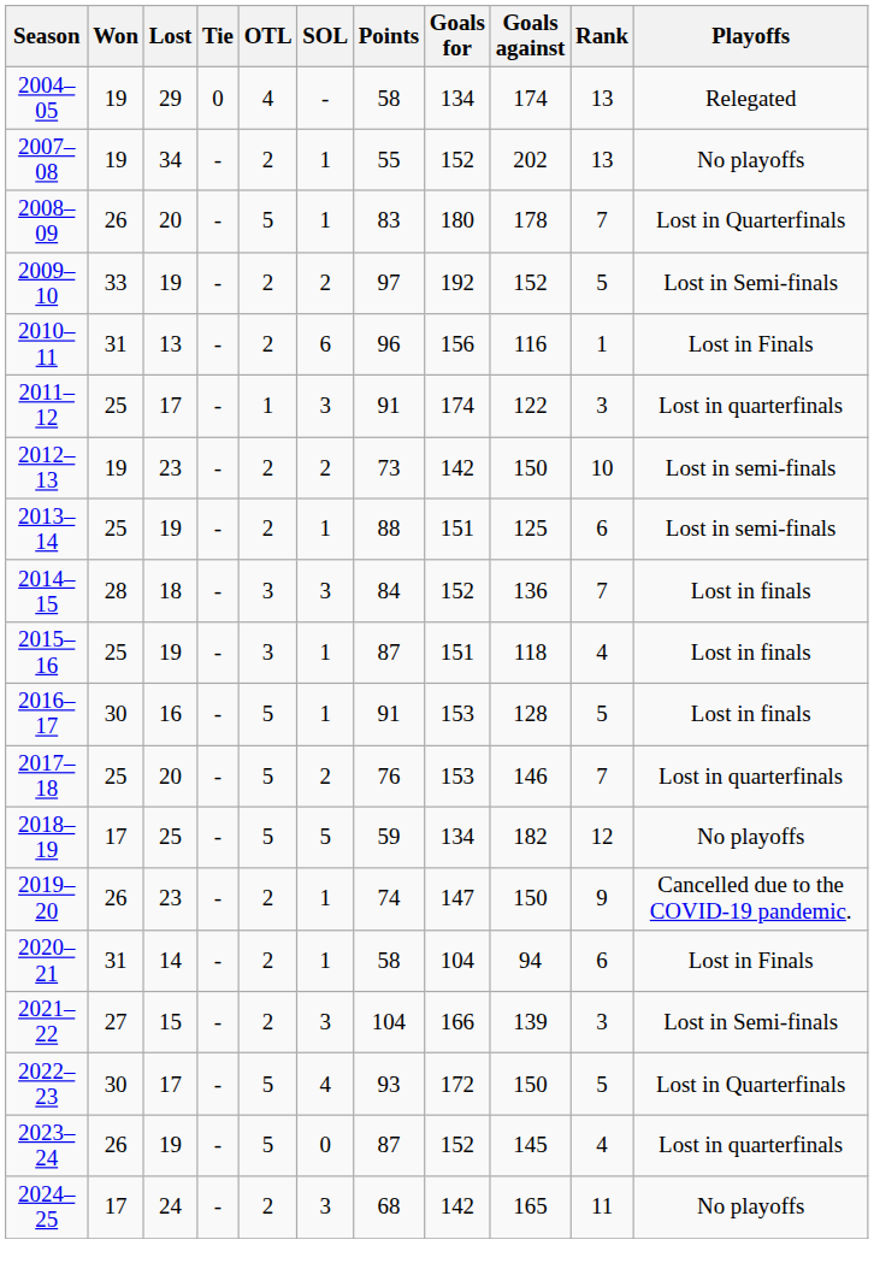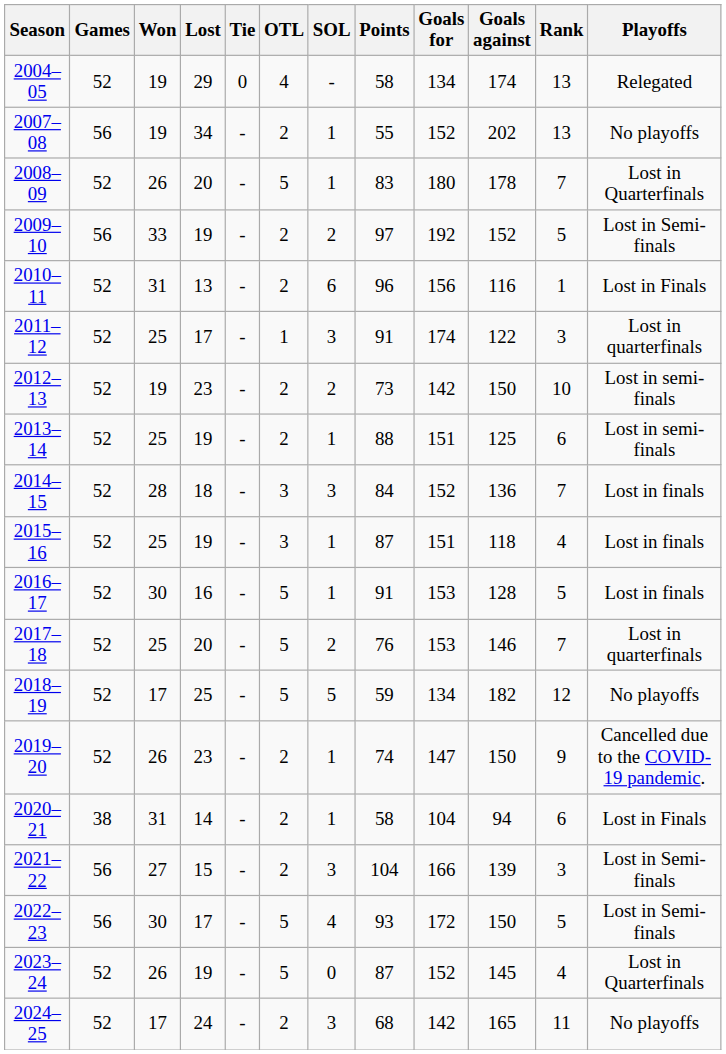+ column: Games | 52 | 56 | 52 | 56 | 52 | 52 | 52 | 52 | 52 | 52 | 52 | 52 | 52 | 52 | 38 | 56 | 56 | 52 | 52
2022–23 | Playoffs: Lost in Quarterfinals -> Lost in Semi-finals
2023–24 | Playoffs: Lost in quarterfinals -> Lost in Quarterfinals
